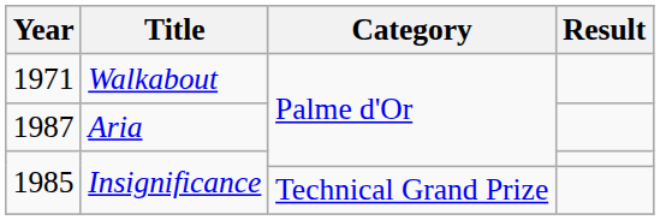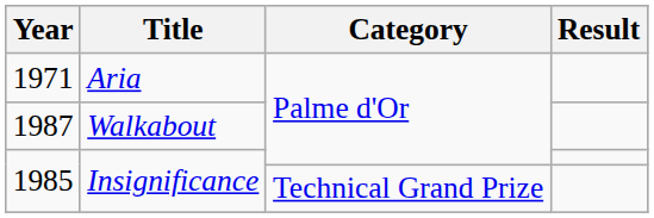1971 | Title: Walkabout -> Aria
1987 | Title: Aria -> Walkabout
